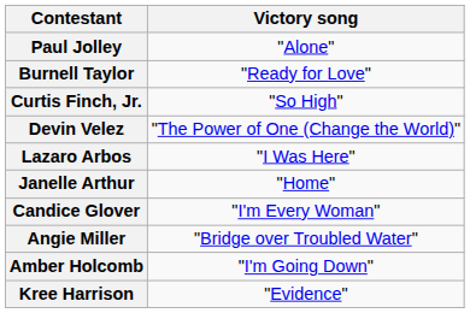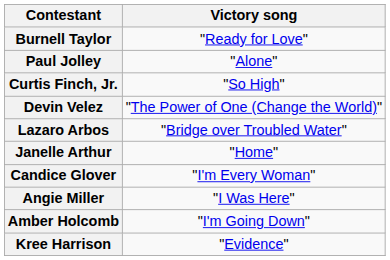rows swapped: Paul Jolley <-> Burnell Taylor
Lazaro Arbos | Victory song: "I Was Here" -> "Bridge over Troubled Water"
Angie Miller | Victory song: "Bridge over Troubled Water" -> "I Was Here"
